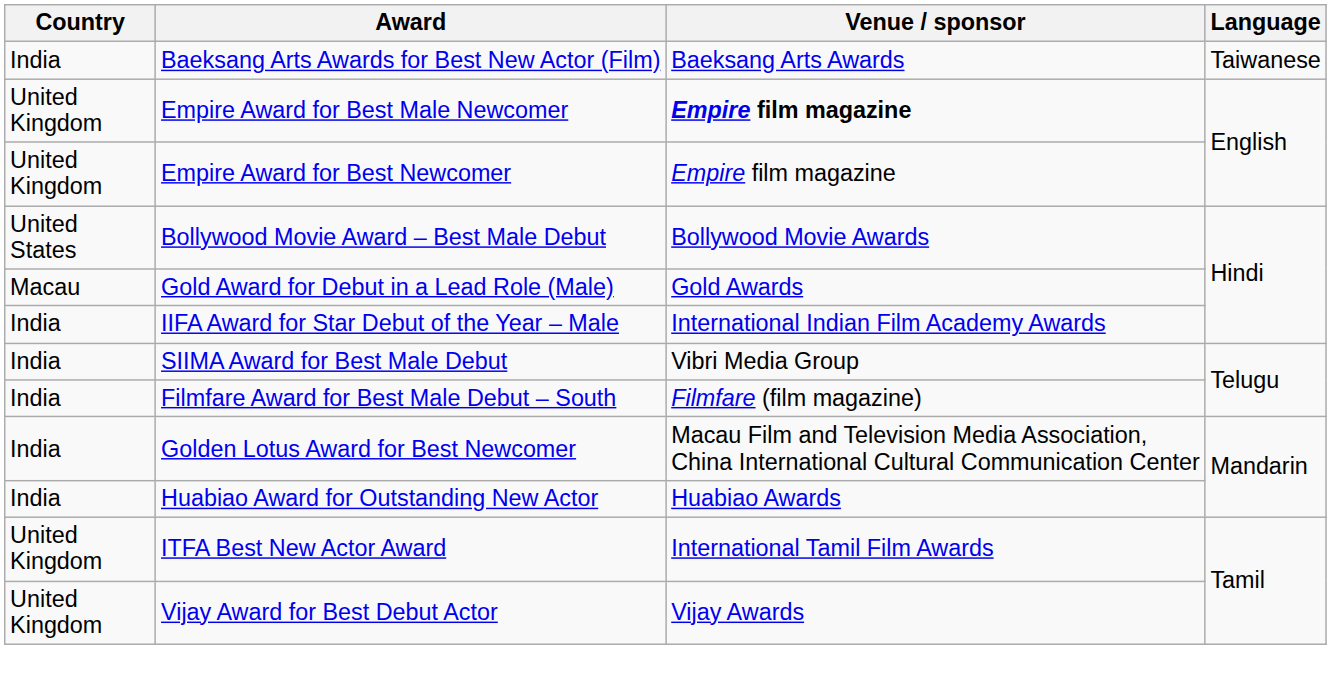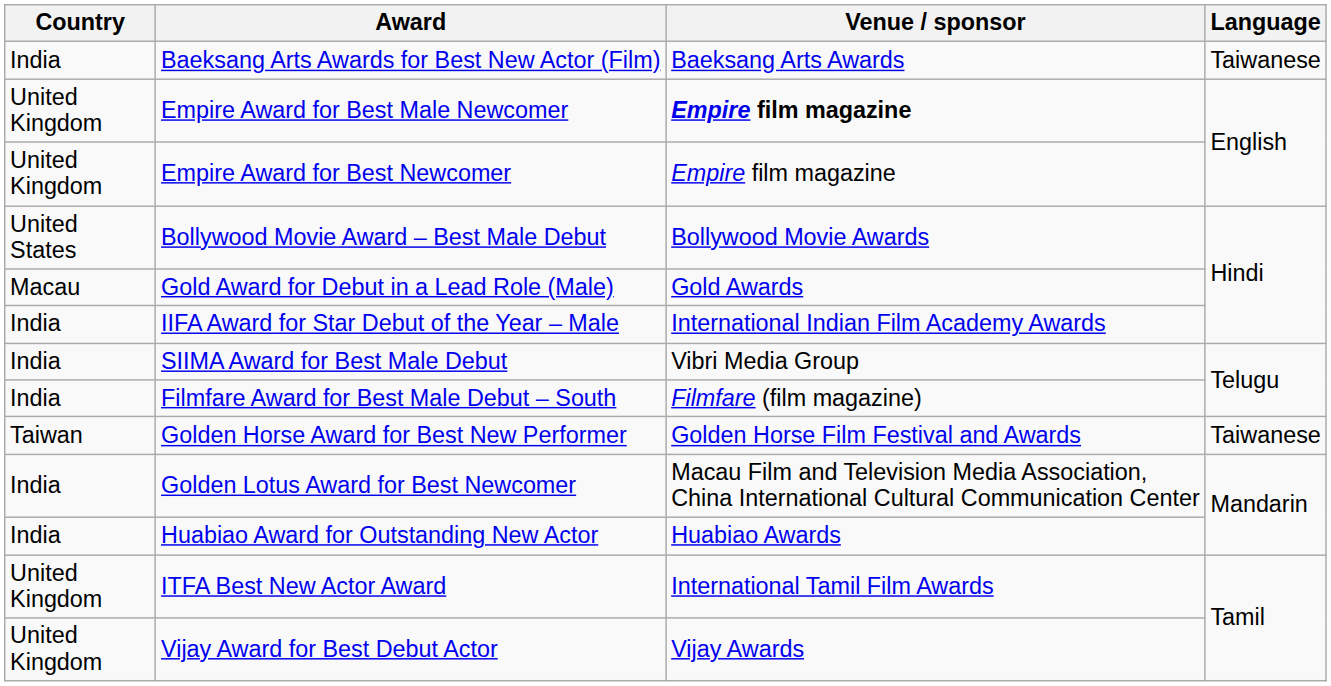+ row: Taiwan | Golden Horse Award for Best New Performer | Golden Horse Film Festival and Awards | Taiwanese
